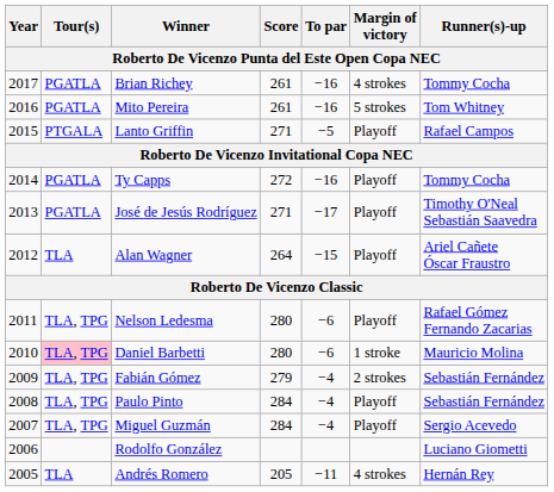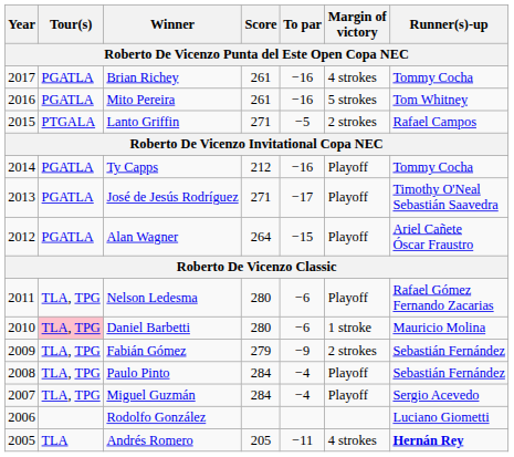Lanto Griffin | Margin of victory: Playoff -> 2 strokes
Ty Capps | Score: 272 -> 212
Alan Wagner | Tour(s): TLA -> PGATLA
Fabián Gómez | To par: −4 -> −9
Andrés Romero | Runner(s)-up: normal -> bold
